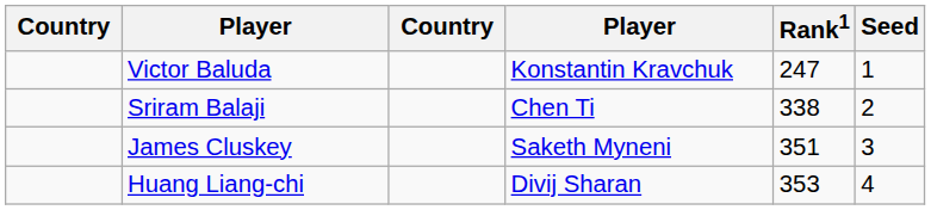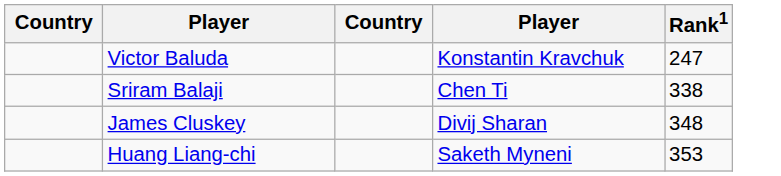- column: Seed | 1 | 2 | 3 | 4
James Cluskey | column 4: Saketh Myneni -> Divij Sharan
James Cluskey | Rank1: 351 -> 348
Huang Liang-chi | column 4: Divij Sharan -> Saketh Myneni
